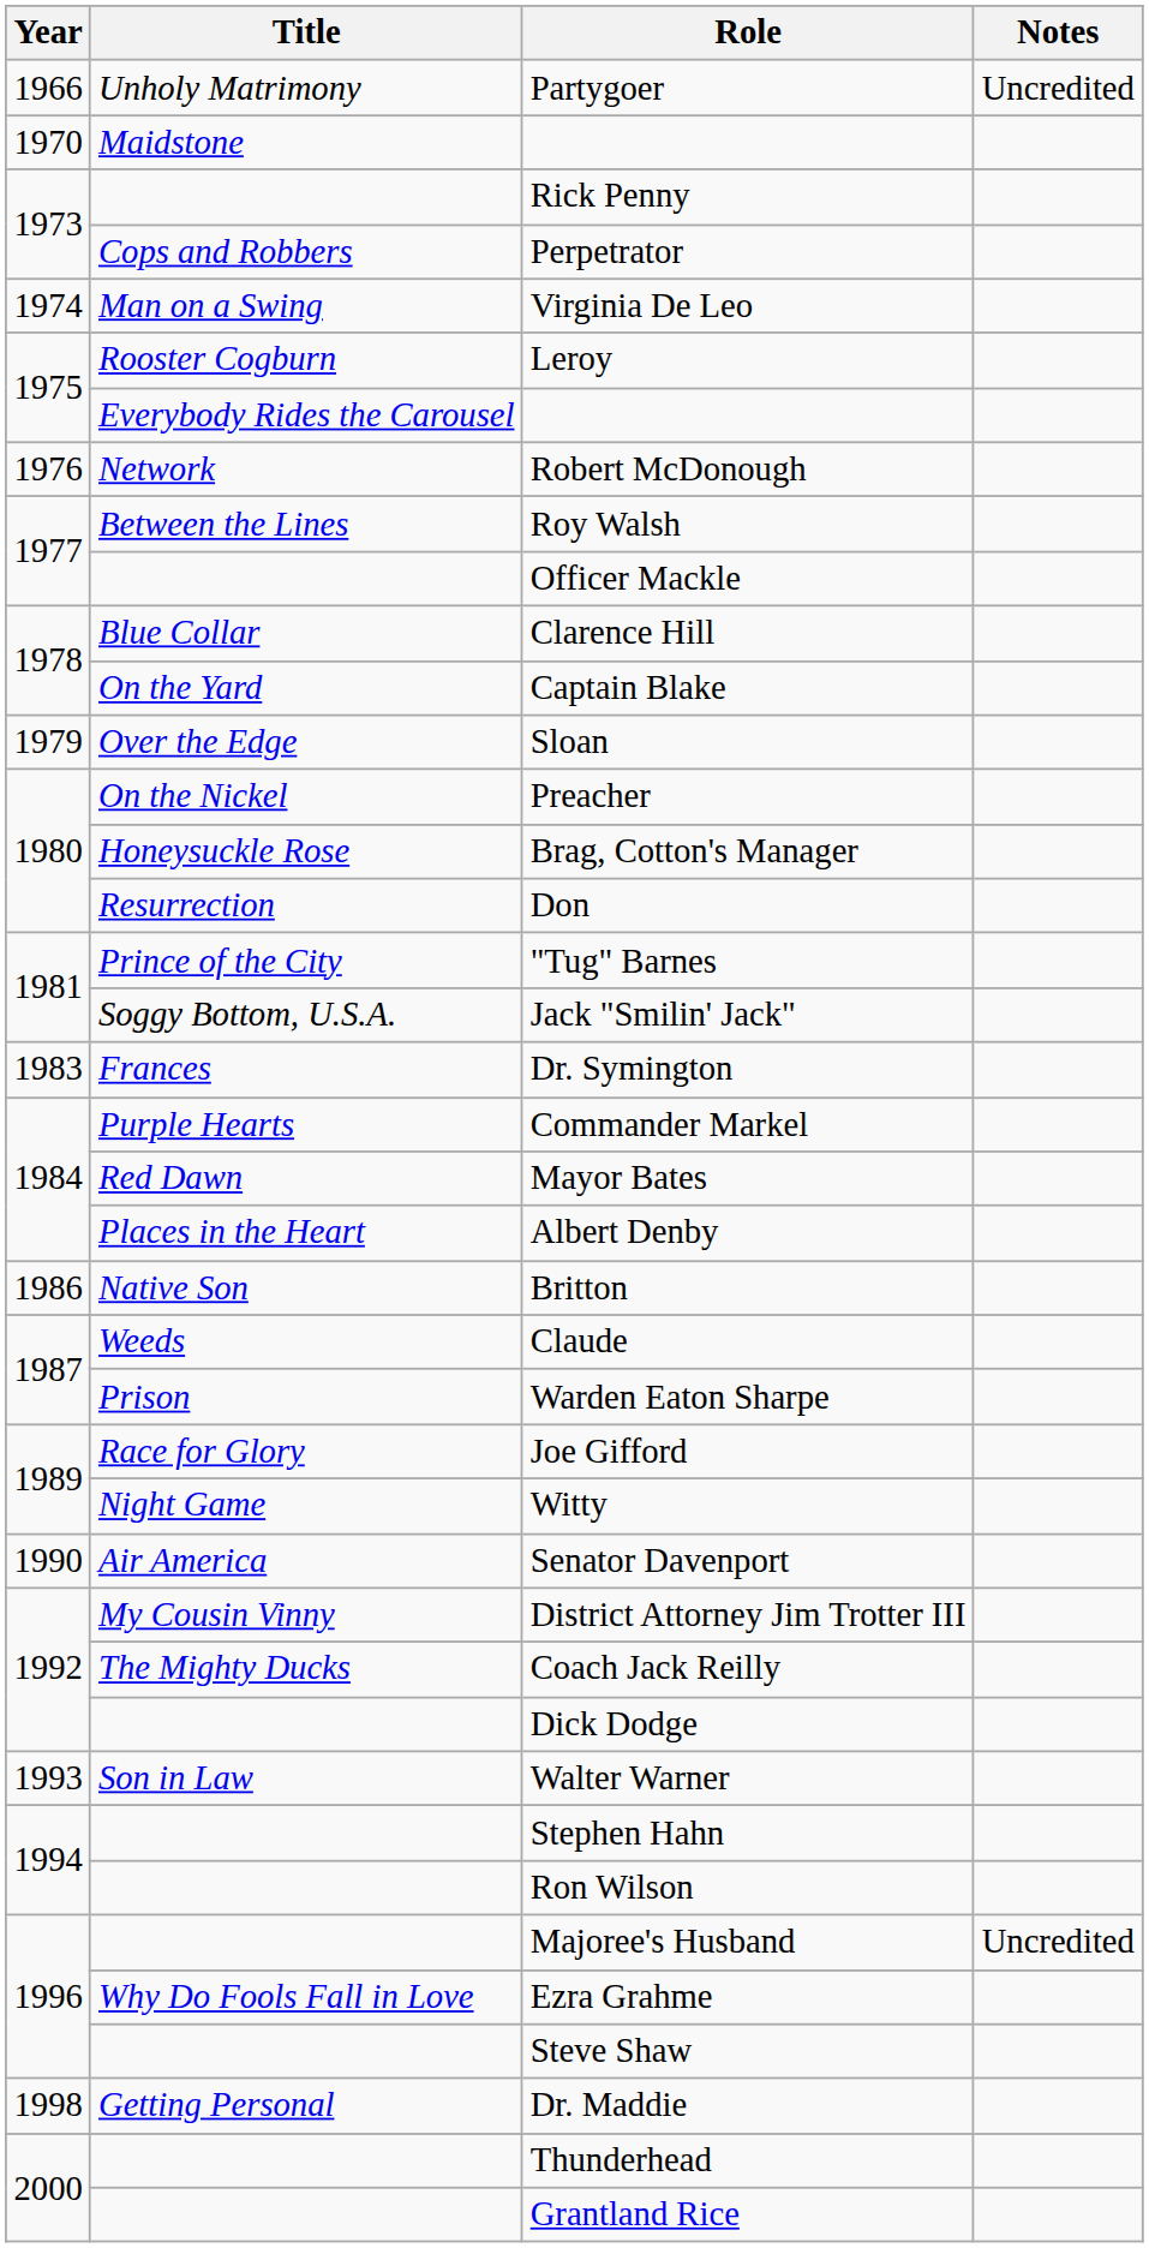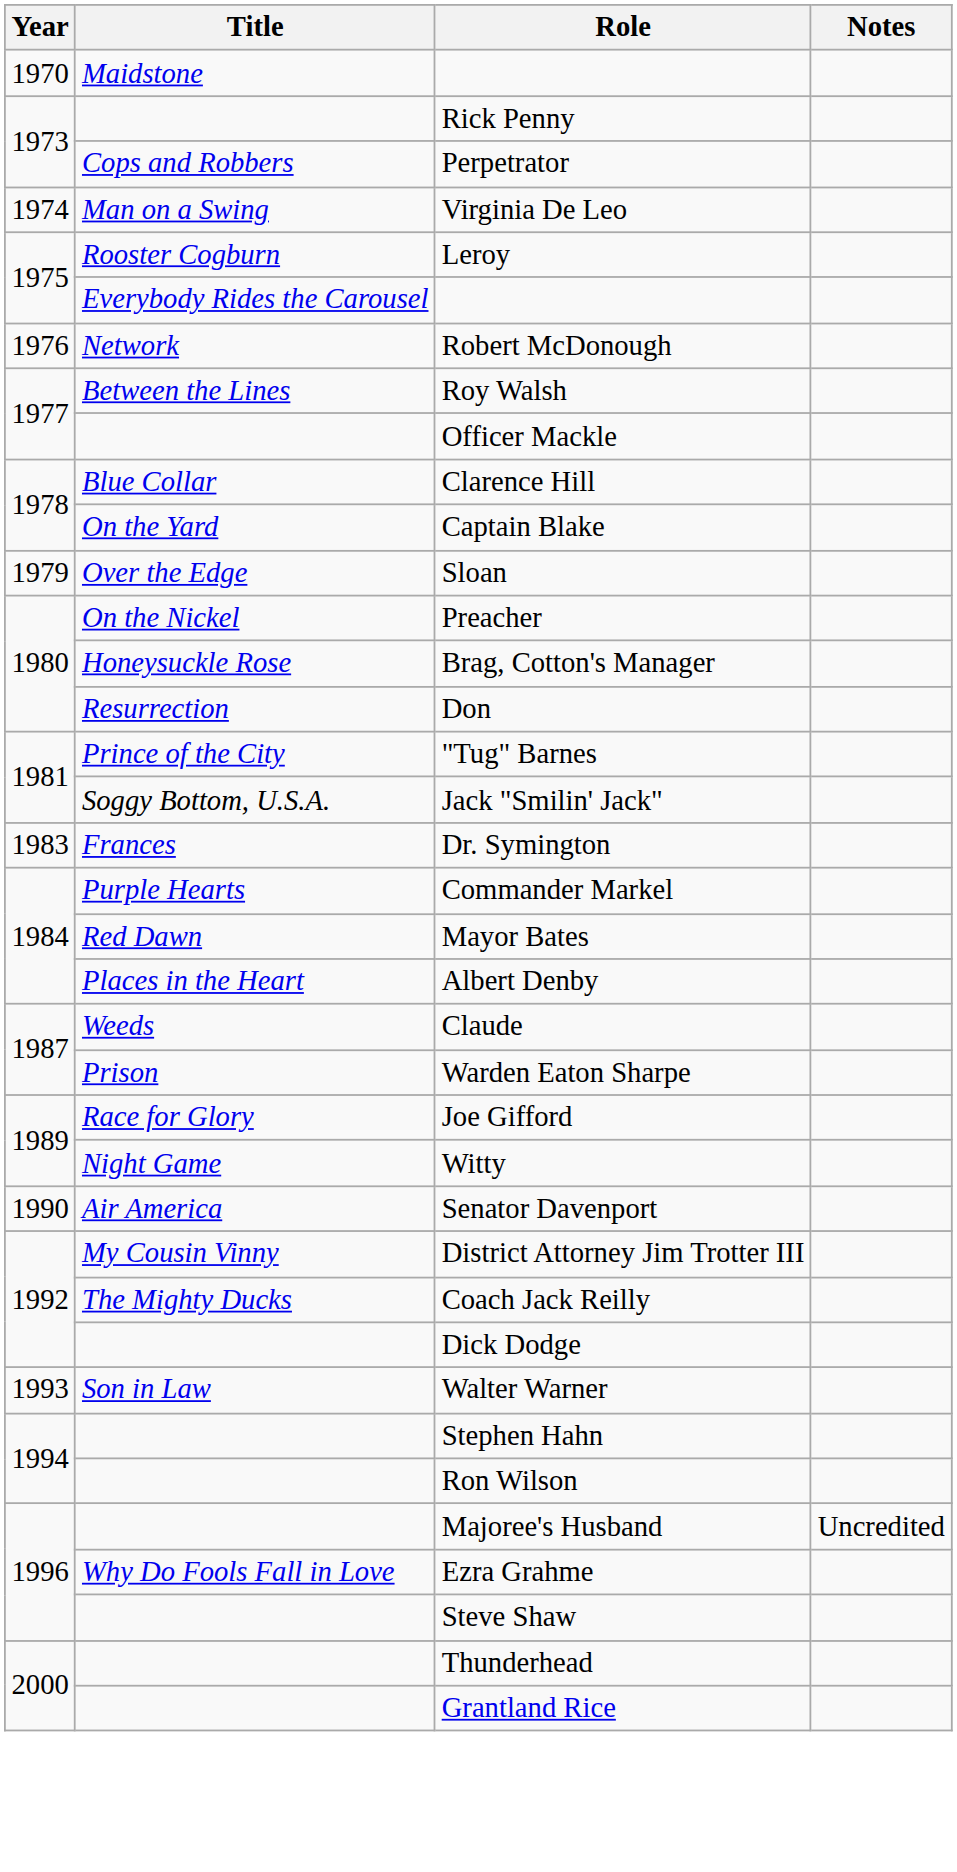- row: 1966 | Unholy Matrimony | Partygoer | Uncredited
- row: 1986 | Native Son | Britton
- row: 1998 | Getting Personal | Dr. Maddie
